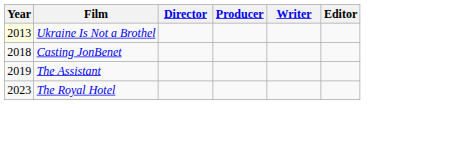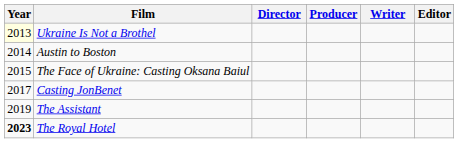+ row: 2014 | Austin to Boston
+ row: 2015 | The Face of Ukraine: Casting Oksana Baiul
Casting JonBenet | Year: 2018 -> 2017
The Royal Hotel | Year: normal -> bold
